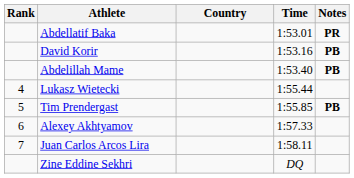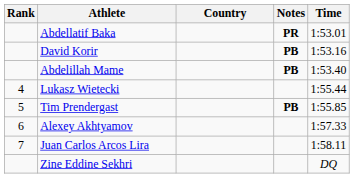columns swapped: Time <-> Notes
